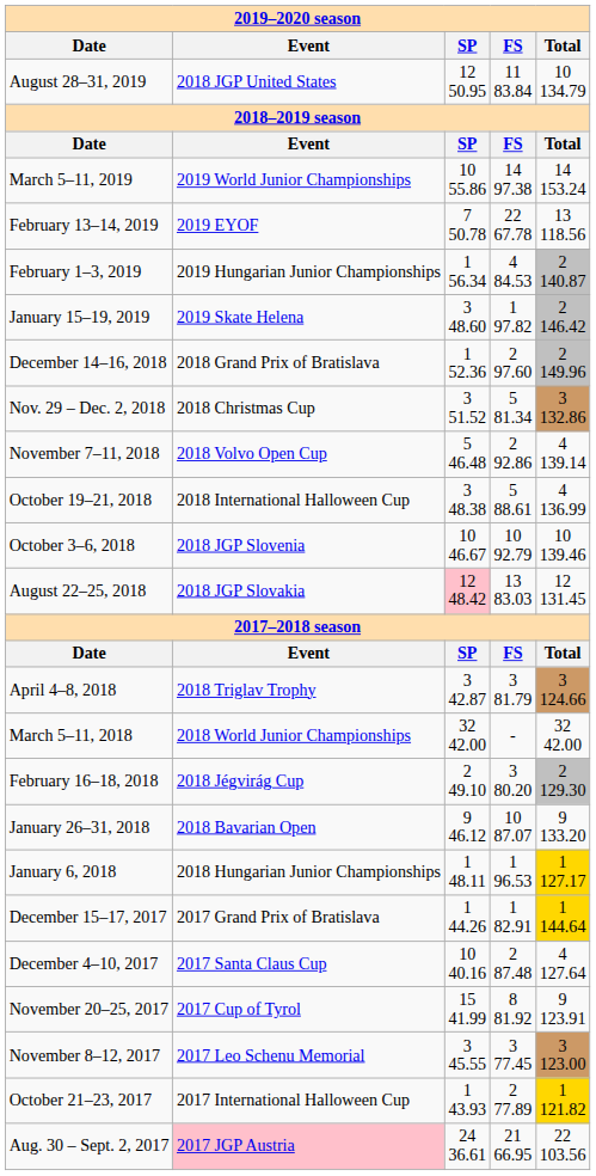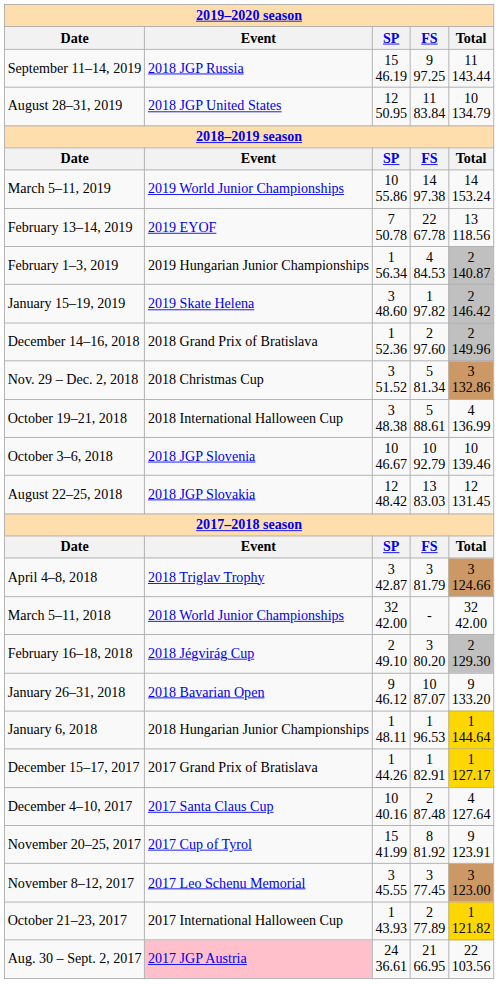+ row: September 11–14, 2019 | 2018 JGP Russia | 15 46.19 | 9 97.25 | 11 143.44
- row: November 7–11, 2018 | 2018 Volvo Open Cup | 5 46.48 | 2 92.86 | 4 139.14
August 22–25, 2018 | column 3: pink background -> no background
January 6, 2018 | column 5: 1 127.17 -> 1 144.64
December 15–17, 2017 | column 5: 1 144.64 -> 1 127.17
